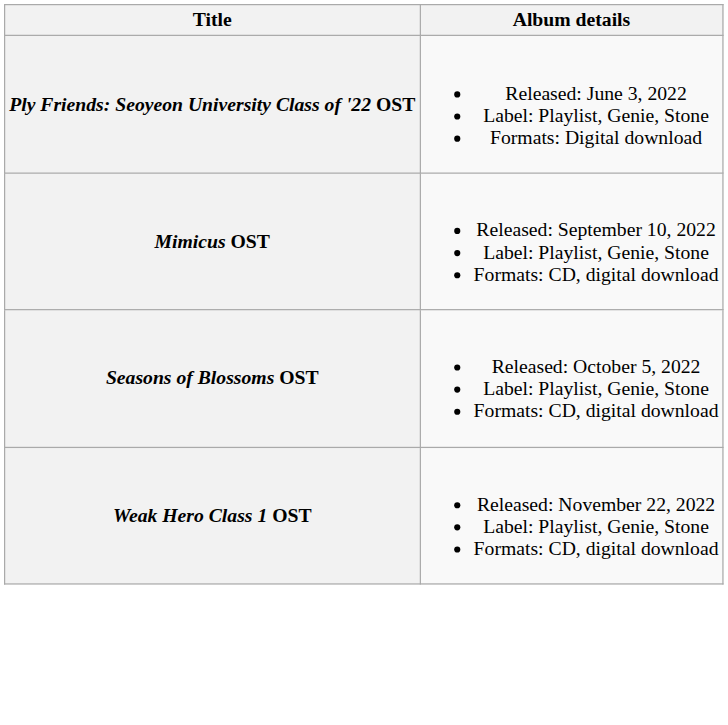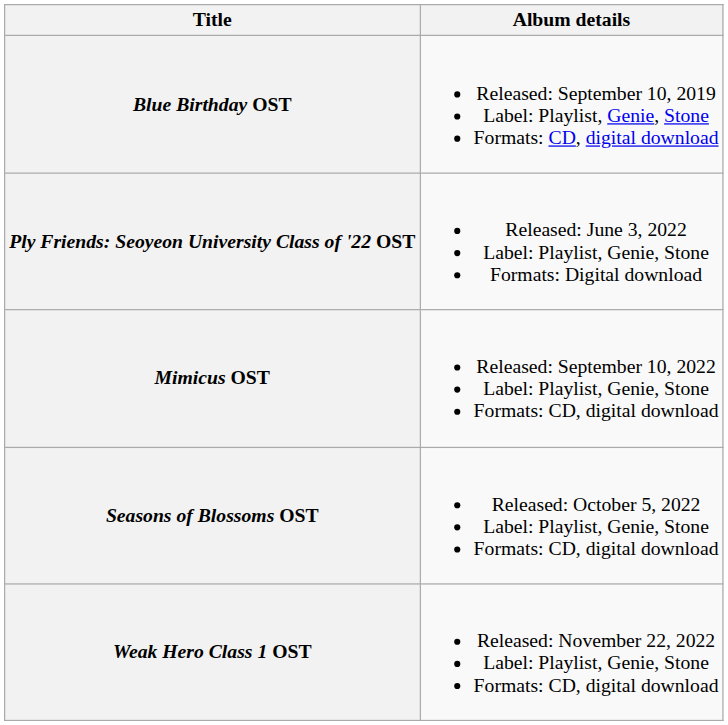+ row: Blue Birthday OST | Released: September 10, 2019 Label: Playlist, Genie, Stone Formats: CD, digital download
